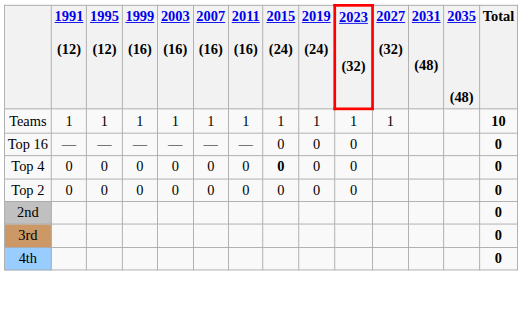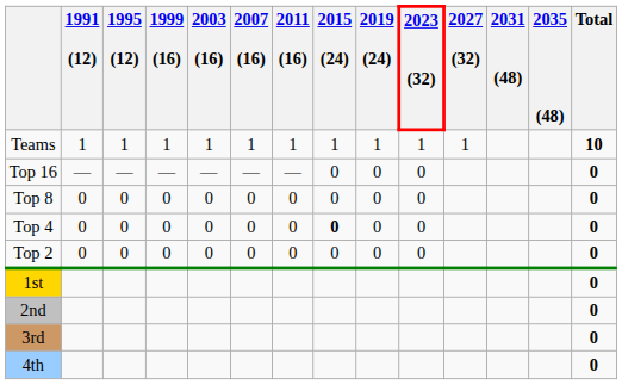+ row: Top 8 | 0 | 0 | 0 | 0 | 0 | 0 | 0 | 0 | 0 | 0
+ row: 1st | 0
